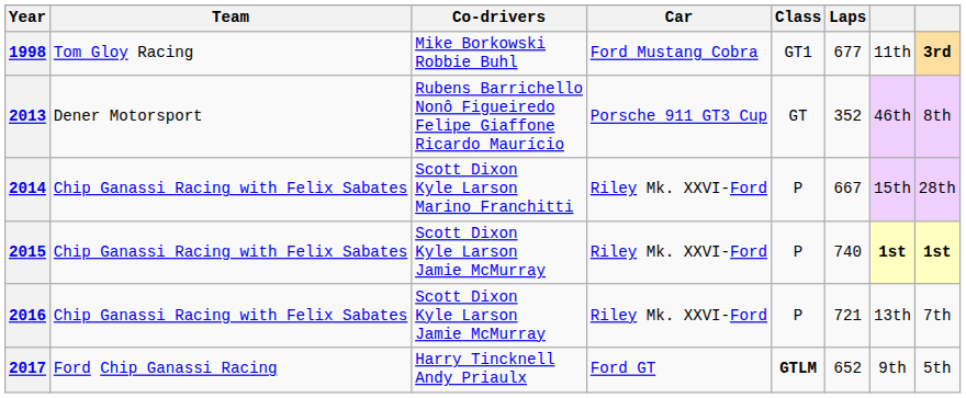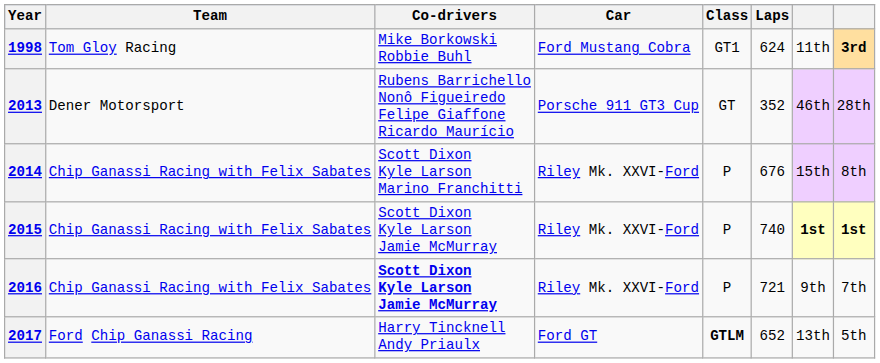1998 | Laps: 677 -> 624
2013 | column 8: 8th -> 28th
2014 | Laps: 667 -> 676
2014 | column 8: 28th -> 8th
2016 | Co-drivers: normal -> bold
2016 | column 7: 13th -> 9th
2017 | column 7: 9th -> 13th
